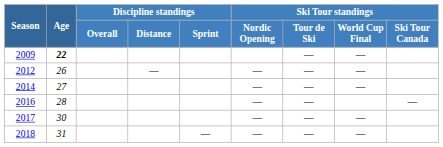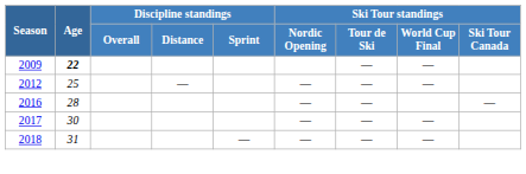2012 | Age: 26 -> 25
- row: 2014 | 27 | — | — | —
